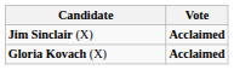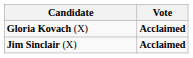rows swapped: Gloria Kovach (X) <-> Jim Sinclair (X)
